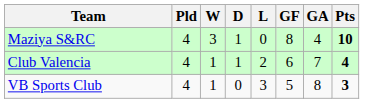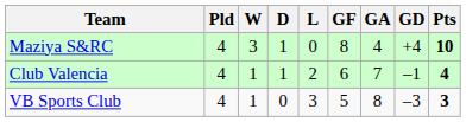+ column: GD | +4 | –1 | –3
